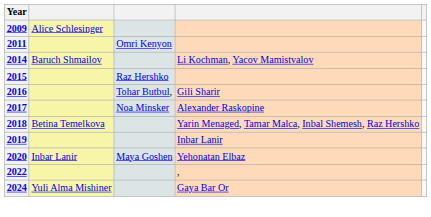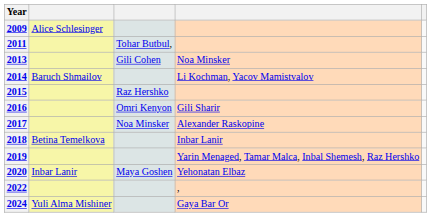2011 | column 3: Omri Kenyon -> Tohar Butbul,
+ row: 2013 | Gili Cohen | Noa Minsker
2016 | column 3: Tohar Butbul, -> Omri Kenyon
2018 | column 4: Yarin Menaged, Tamar Malca, Inbal Shemesh, Raz Hershko -> Inbar Lanir
2019 | column 4: Inbar Lanir -> Yarin Menaged, Tamar Malca, Inbal Shemesh, Raz Hershko
